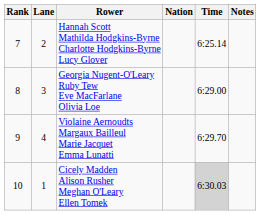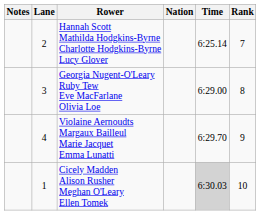columns swapped: Rank <-> Notes
